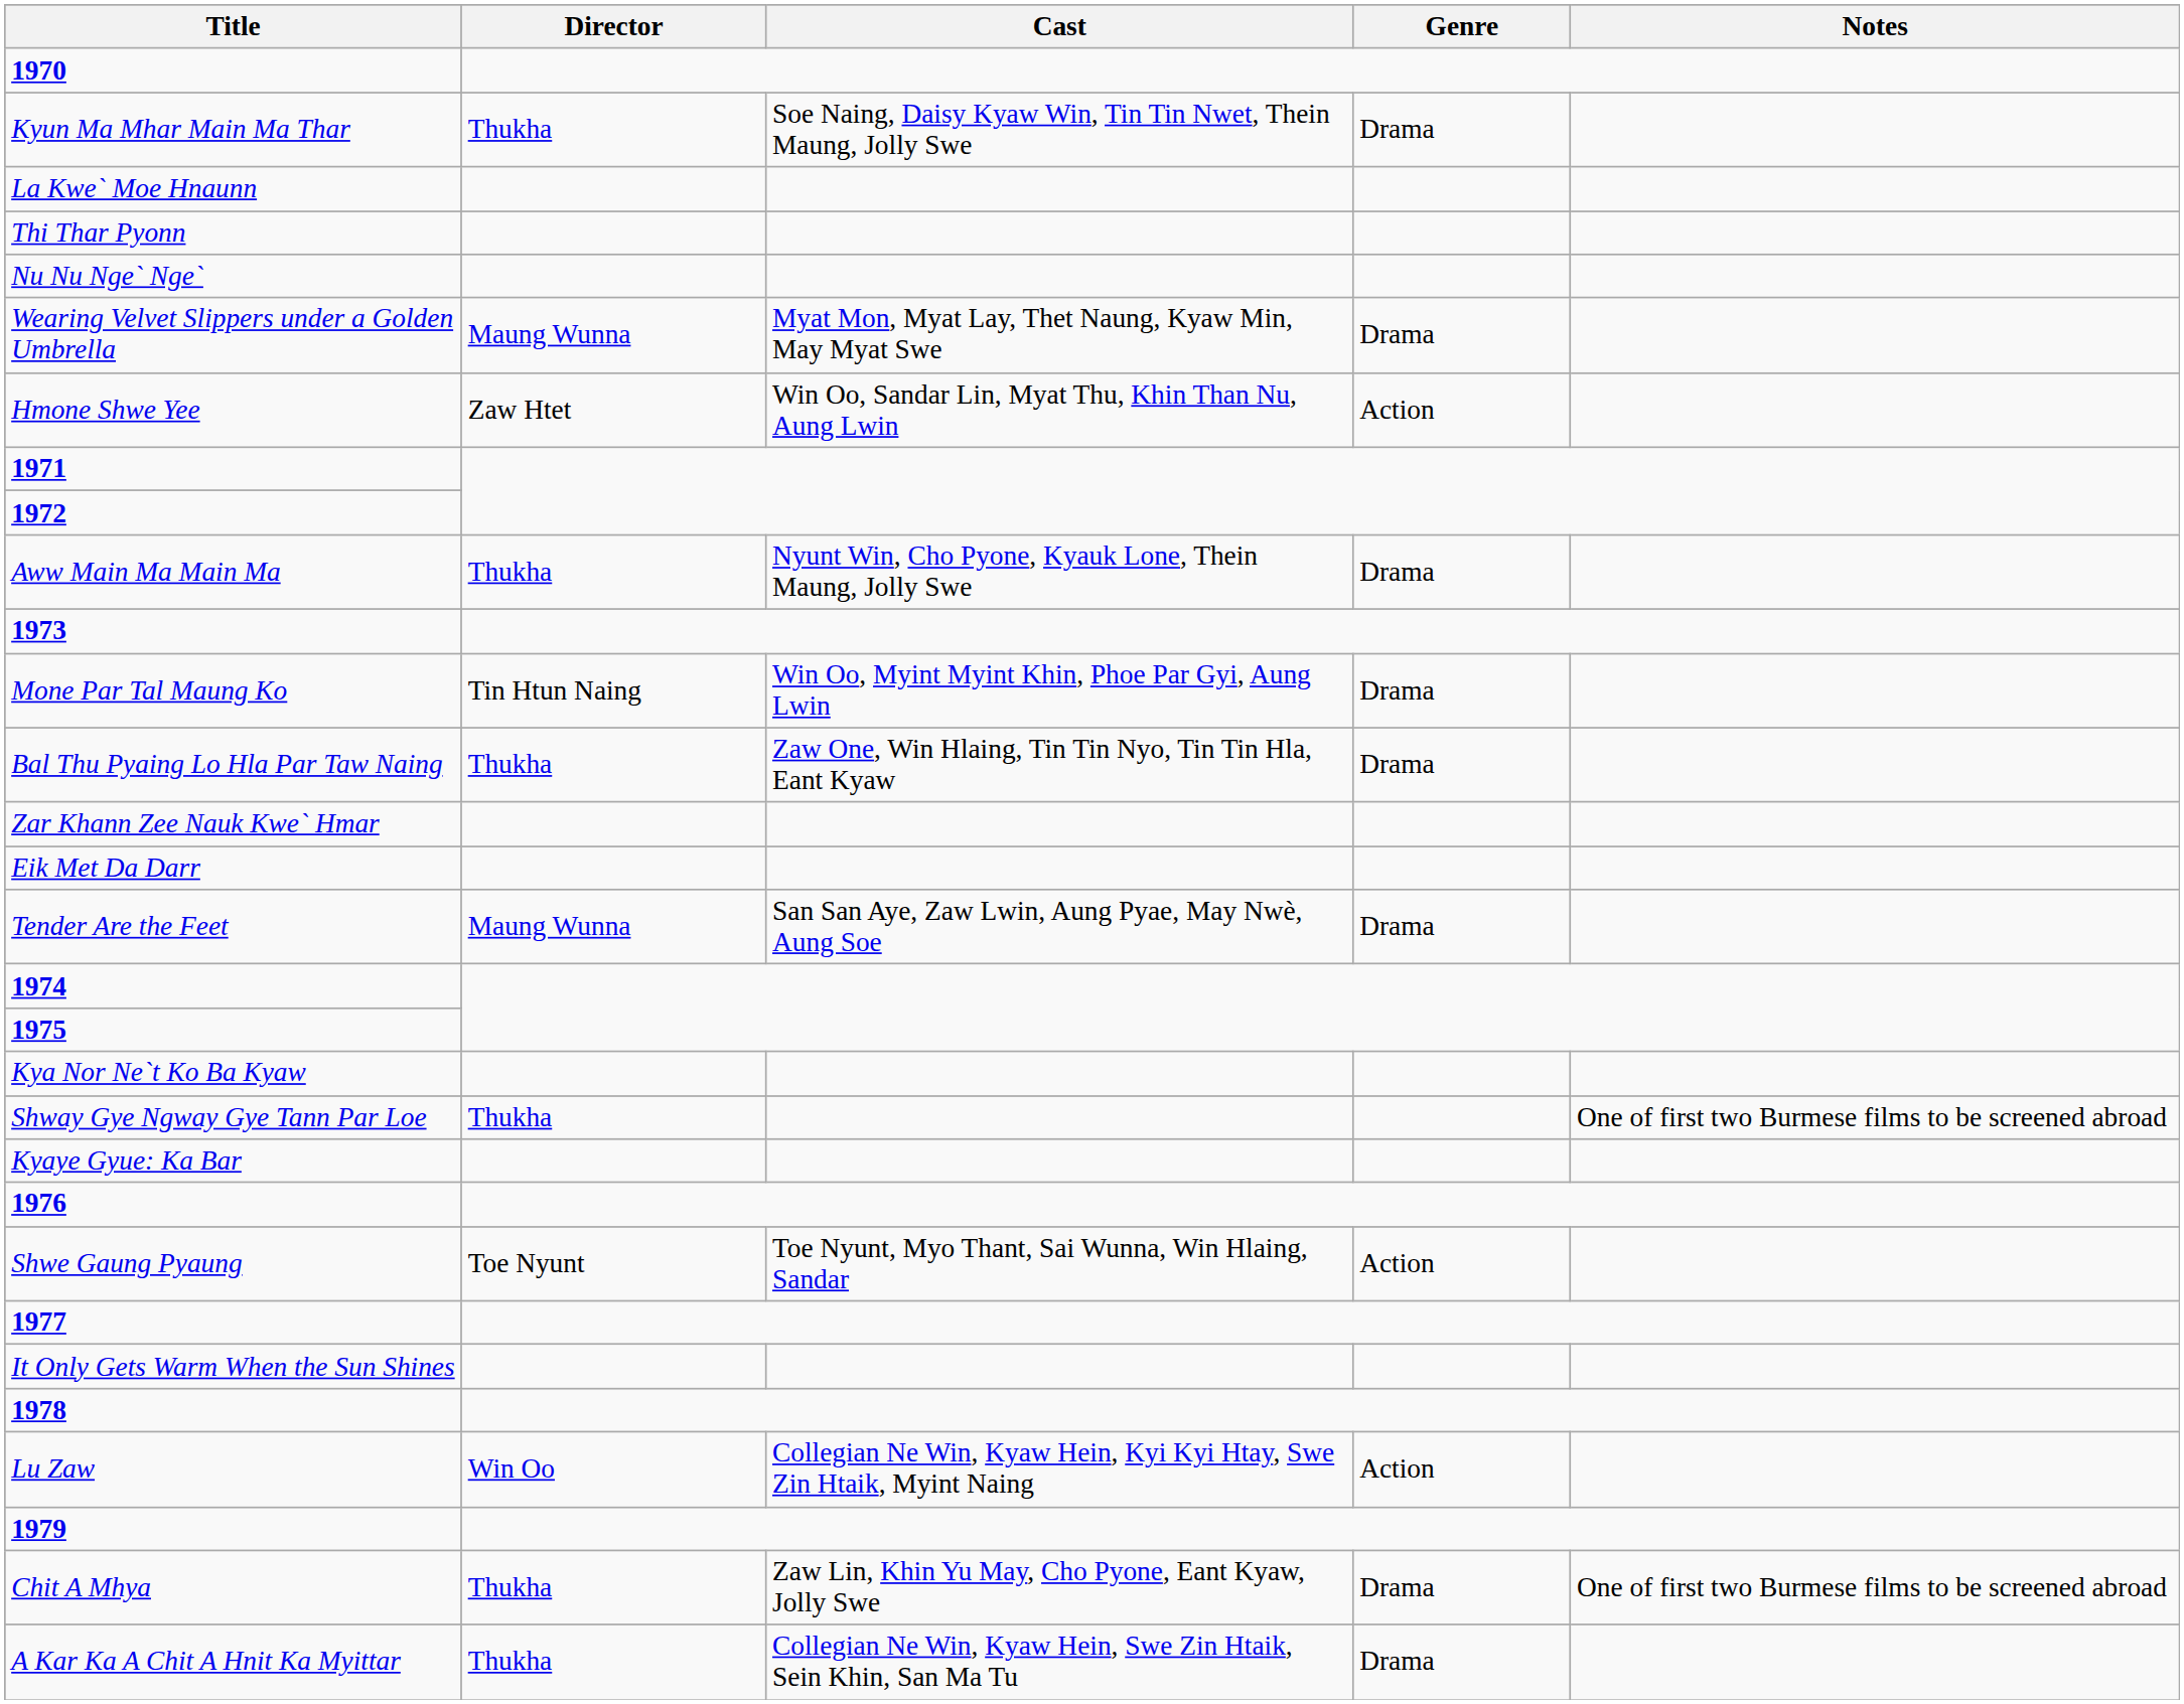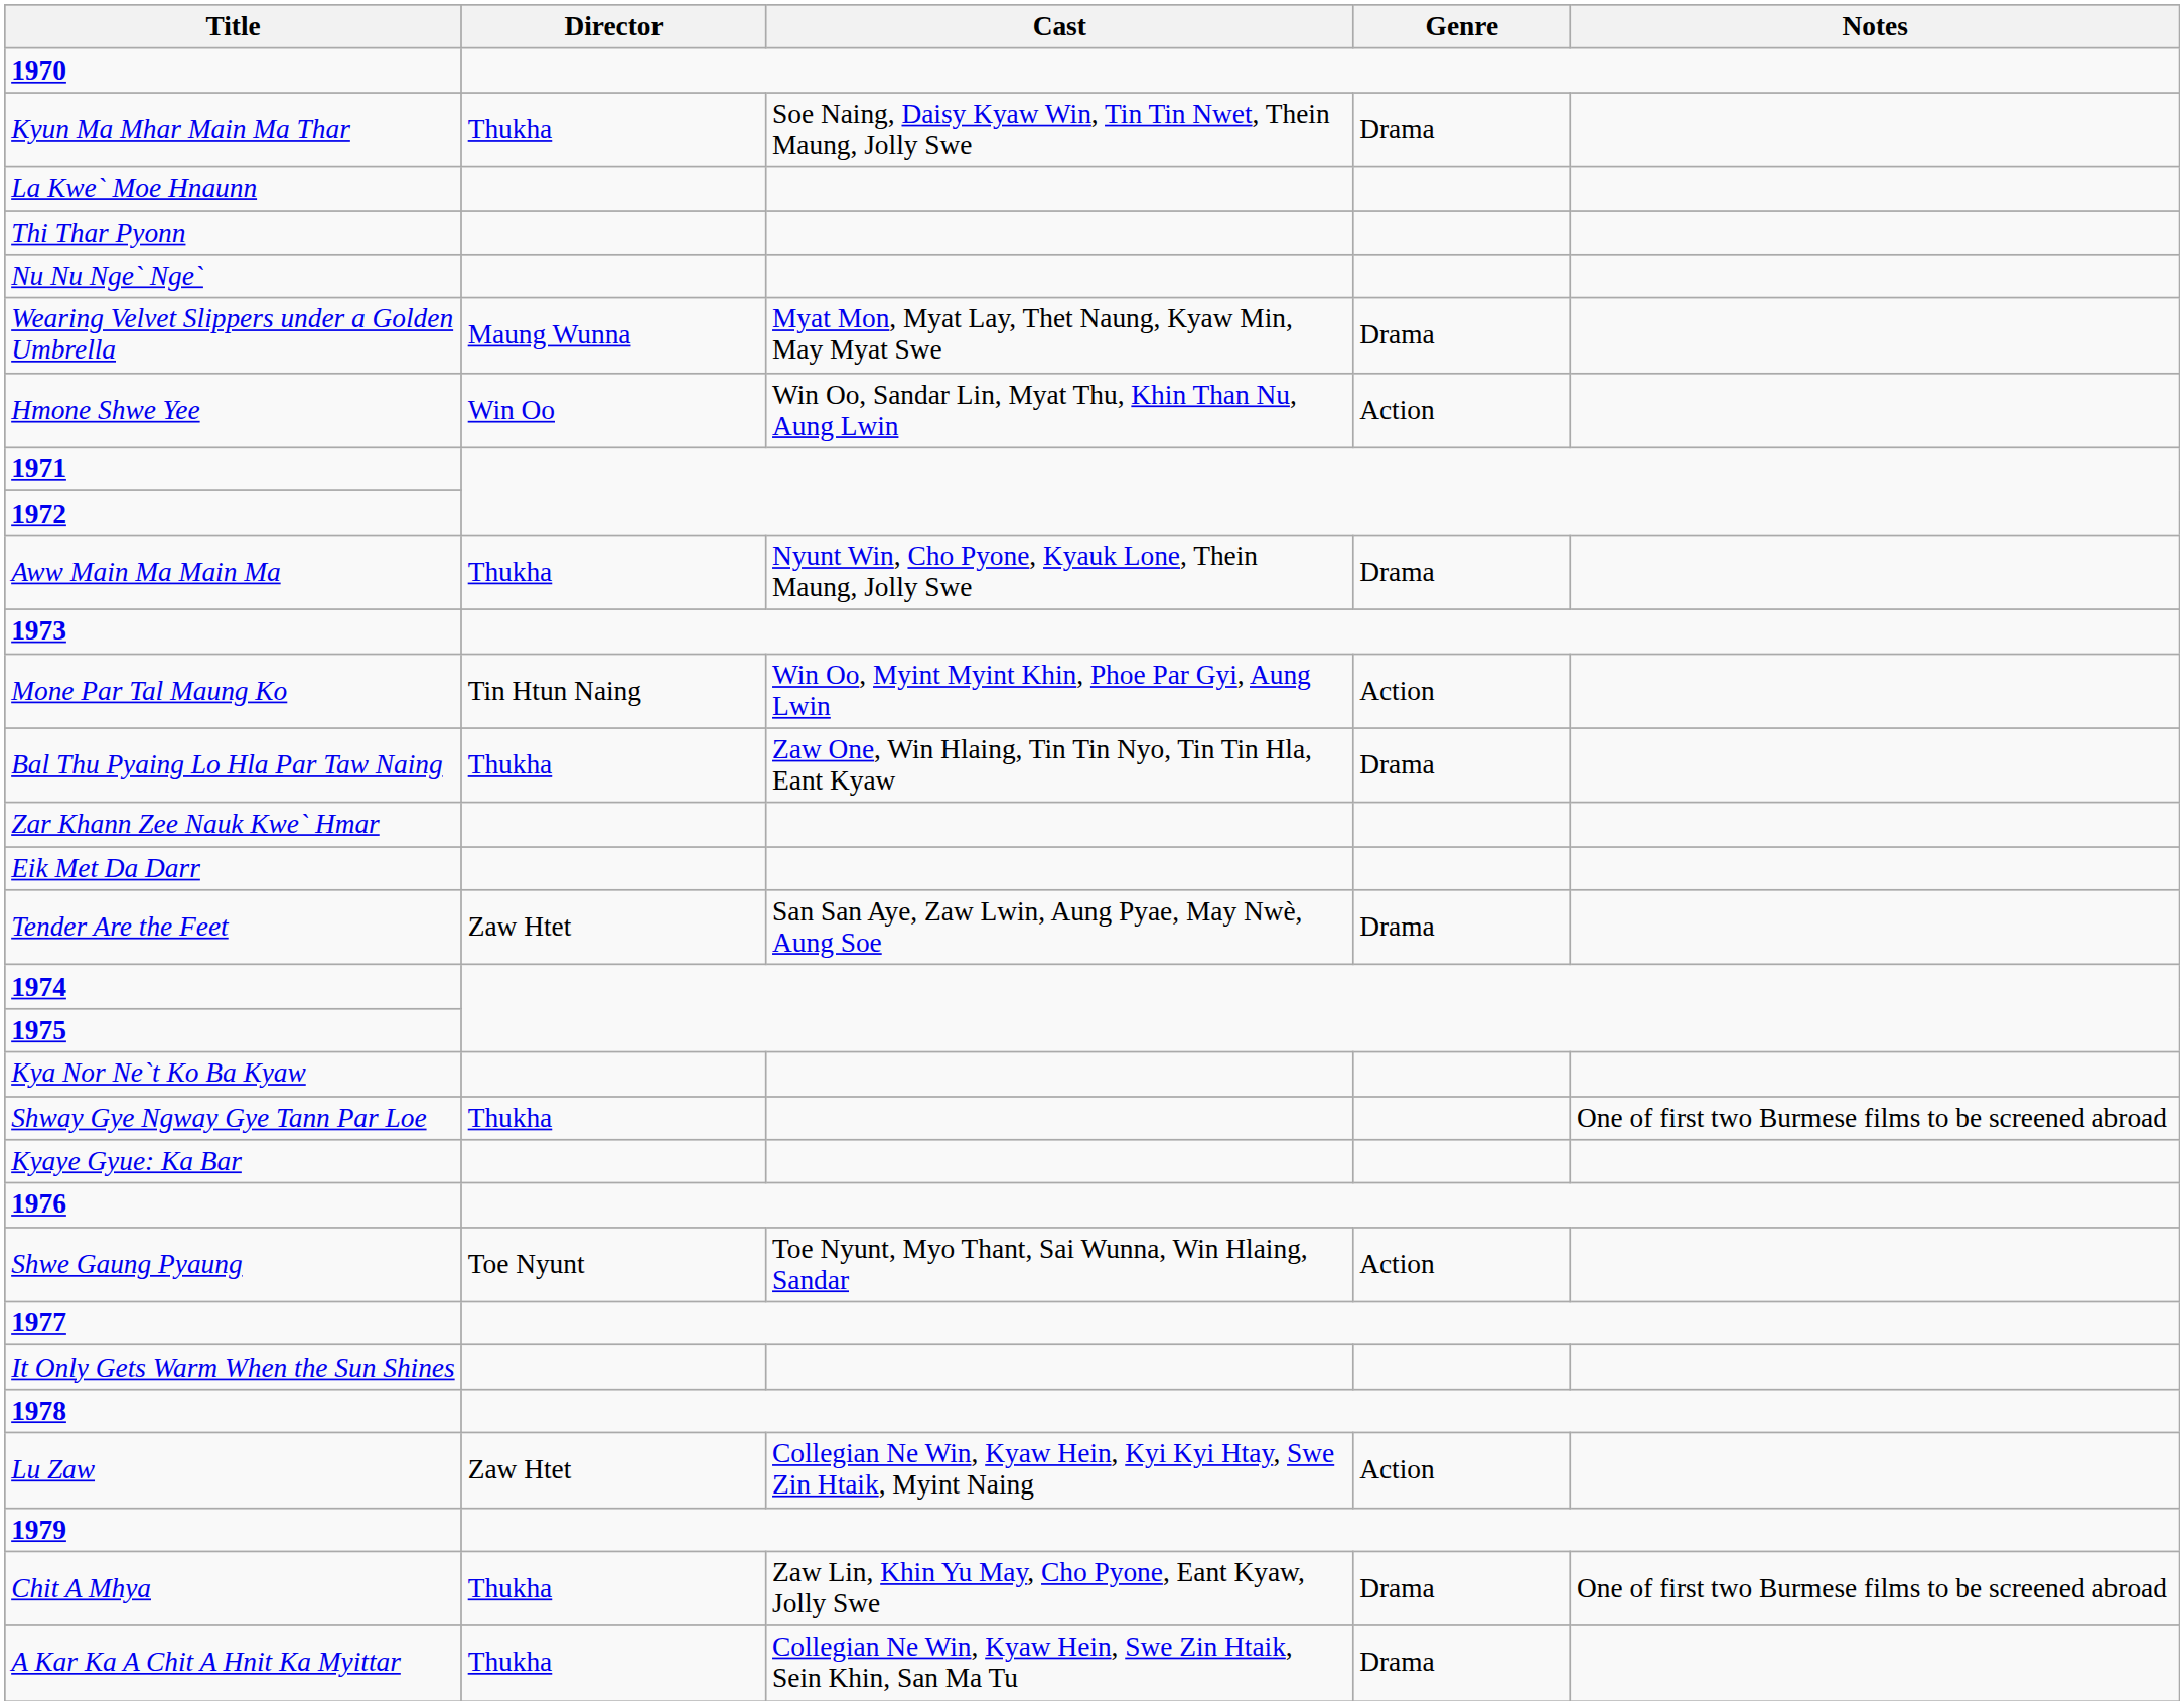Hmone Shwe Yee | Director: Zaw Htet -> Win Oo
Mone Par Tal Maung Ko | Genre: Drama -> Action
Tender Are the Feet | Director: Maung Wunna -> Zaw Htet
Lu Zaw | Director: Win Oo -> Zaw Htet
